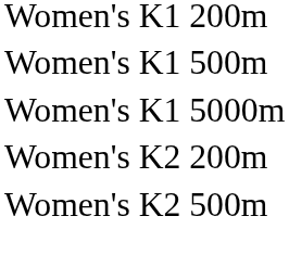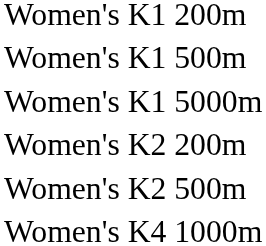+ row: Women's K4 1000m
